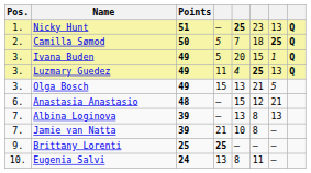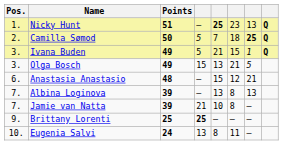Ivana Buden | column 5: 20 -> 21
- row: 3. | Luzmary Guedez | 49 | 11 | 4 | 25 | 13 | Q
